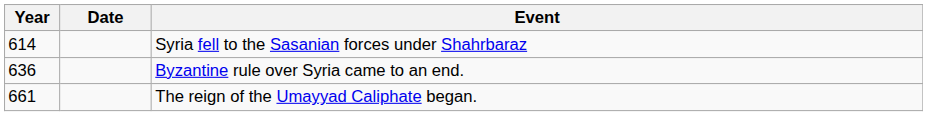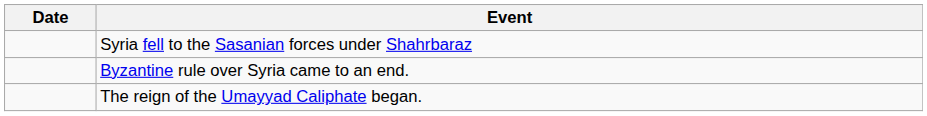- column: Year | 614 | 636 | 661
